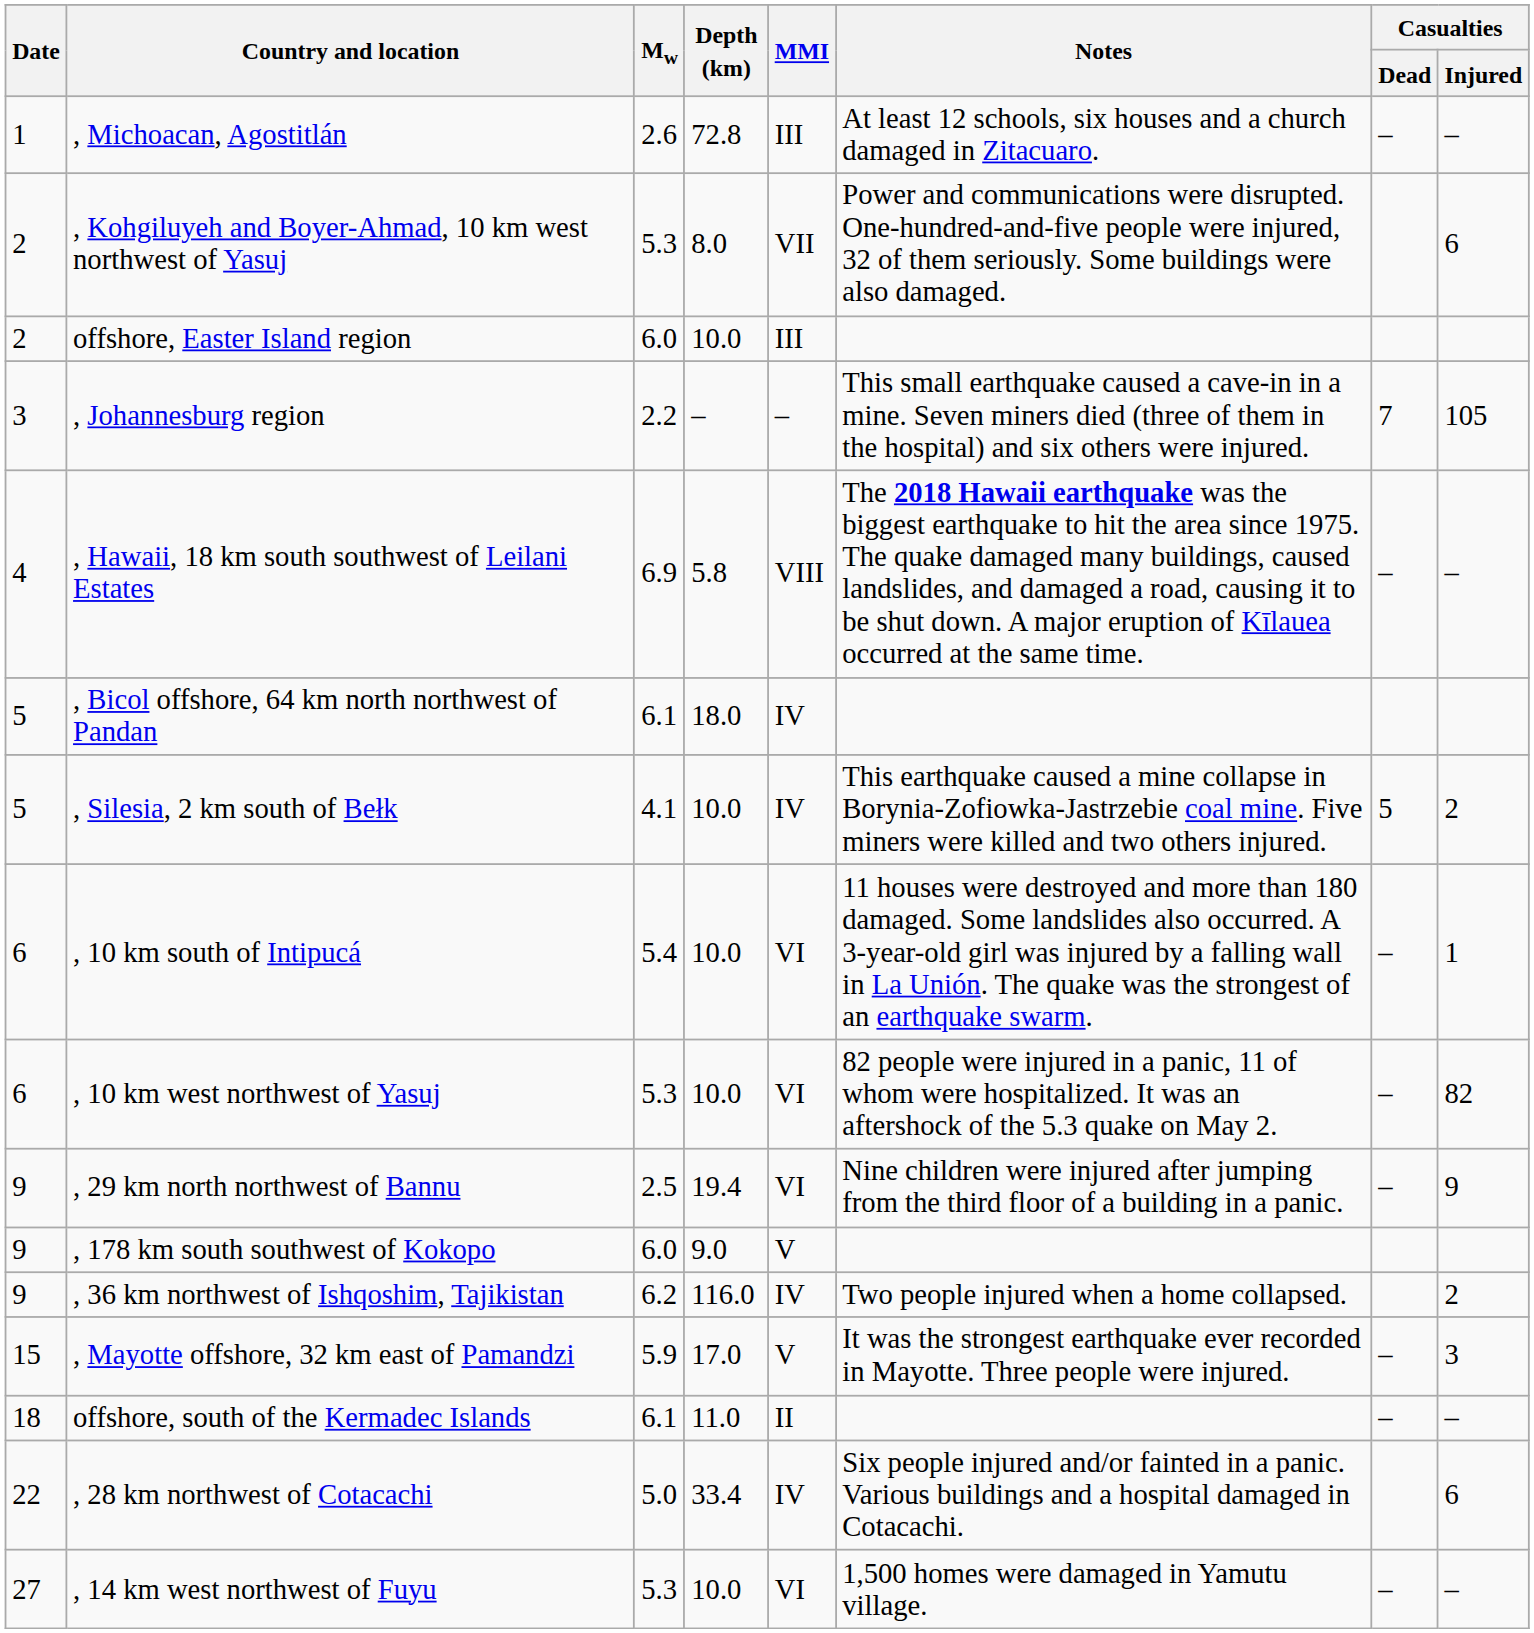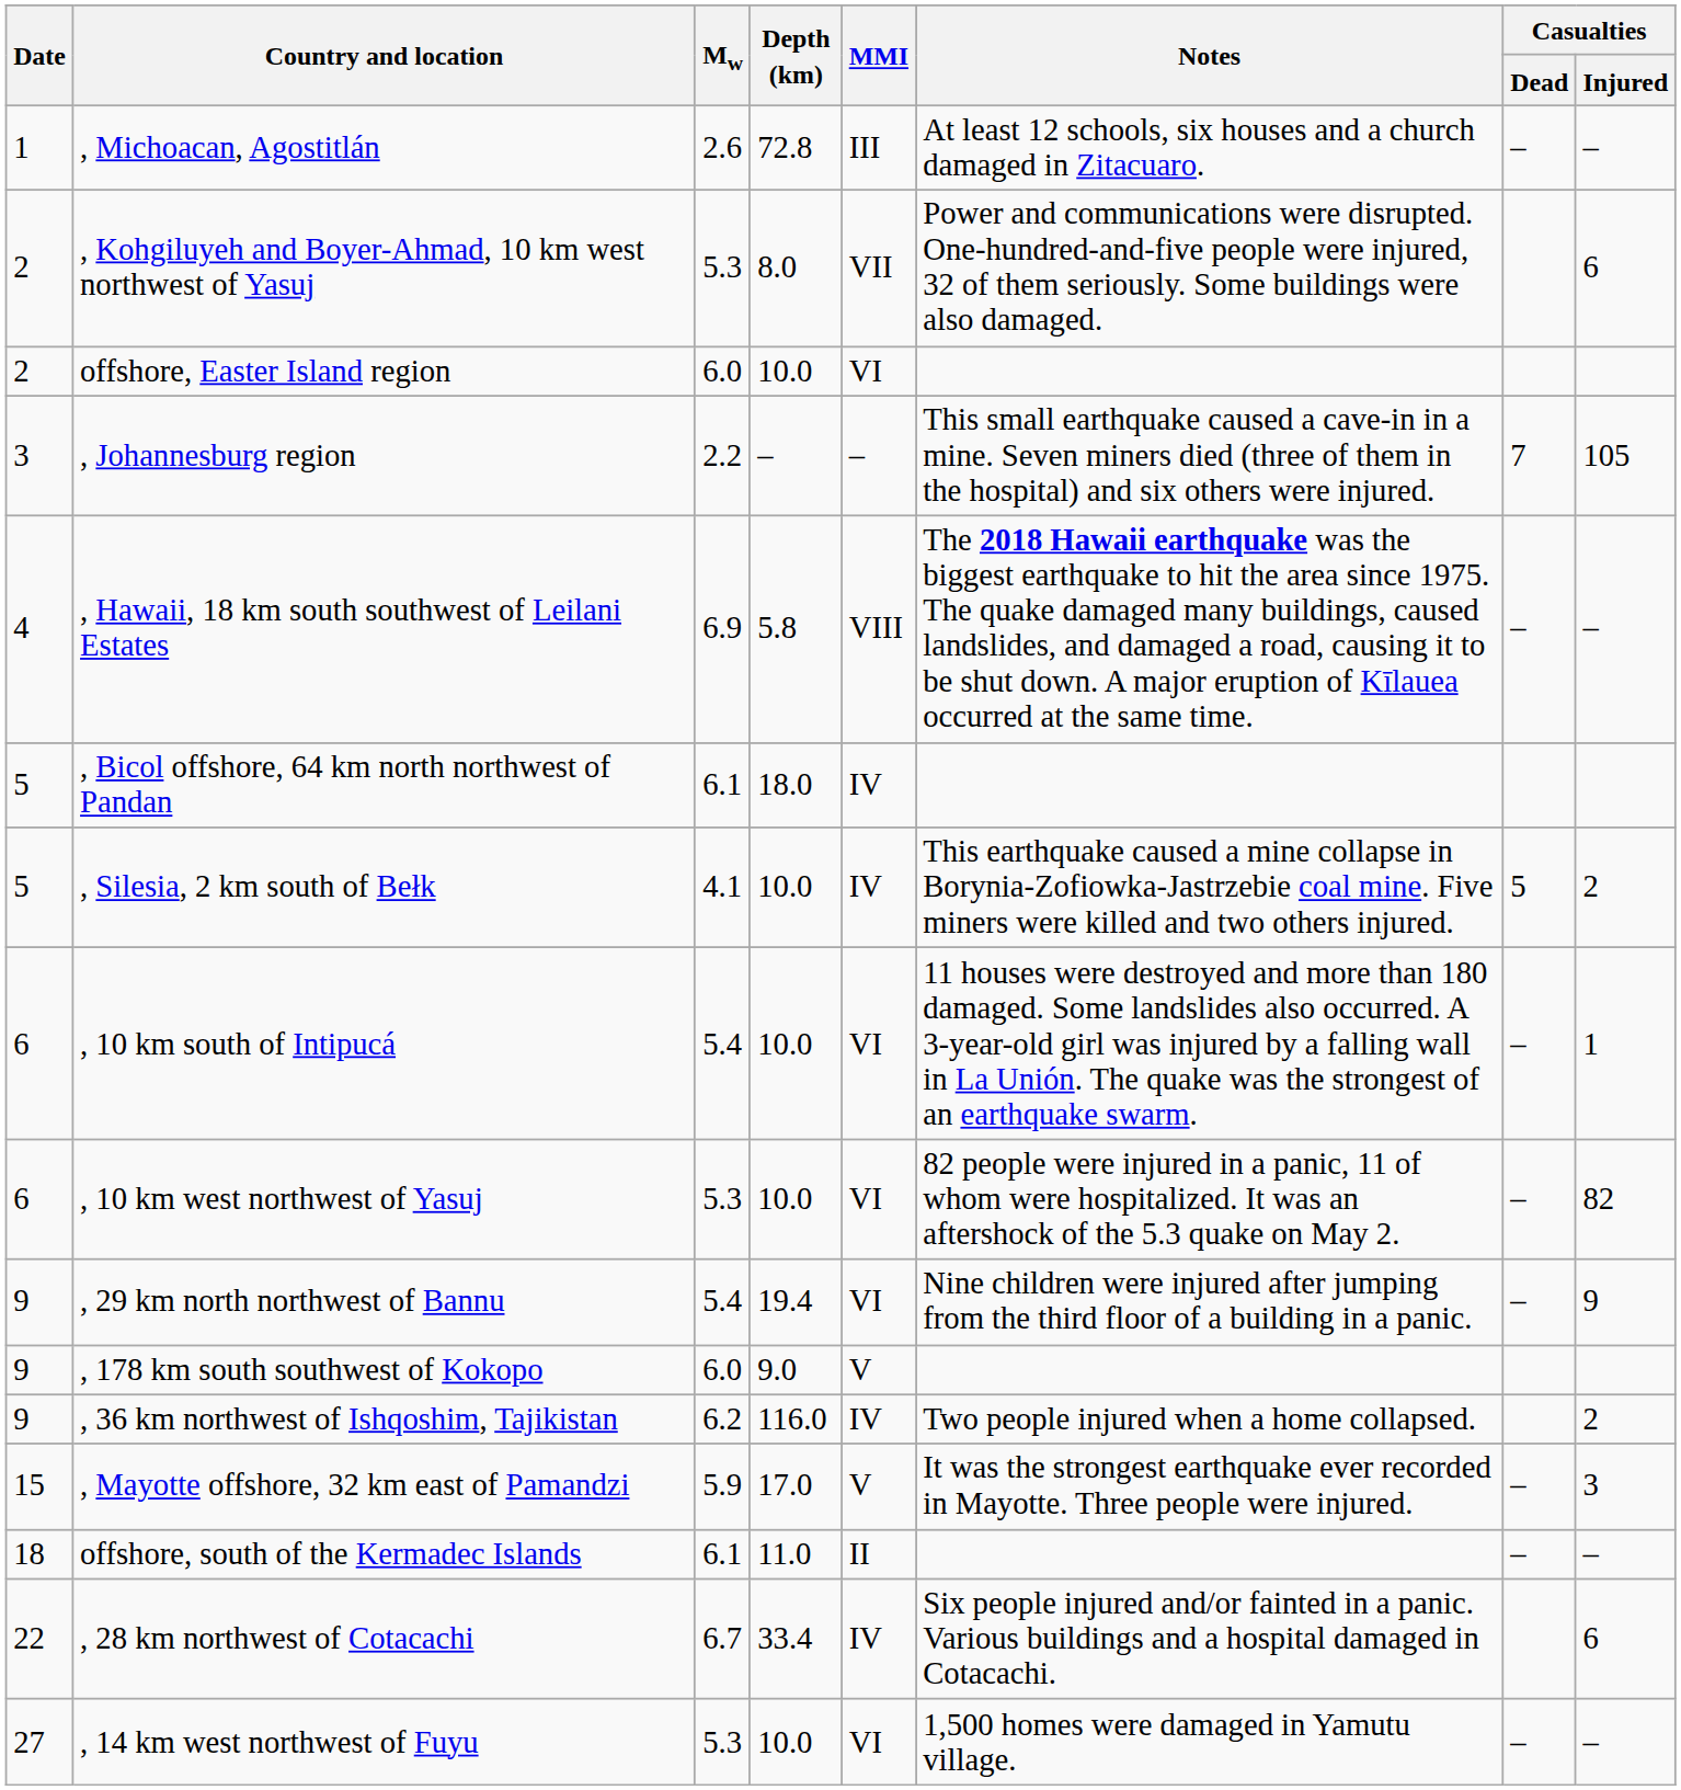offshore, Easter Island region | MMI: III -> VI
, 29 km north northwest of Bannu | Mw: 2.5 -> 5.4
, 28 km northwest of Cotacachi | Mw: 5.0 -> 6.7
